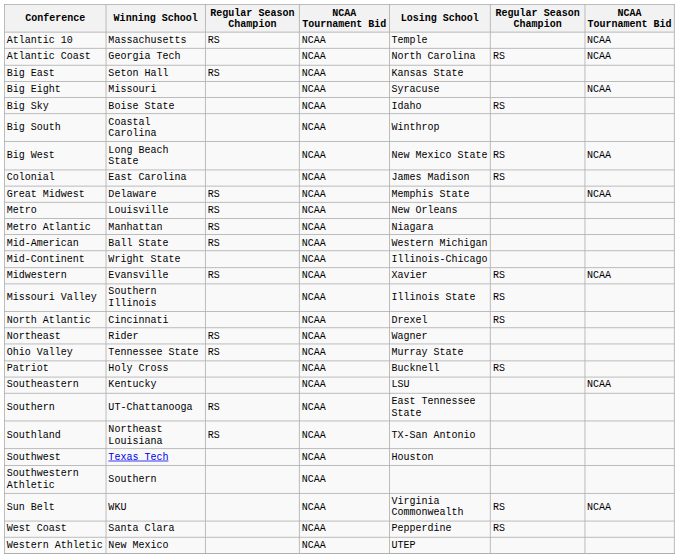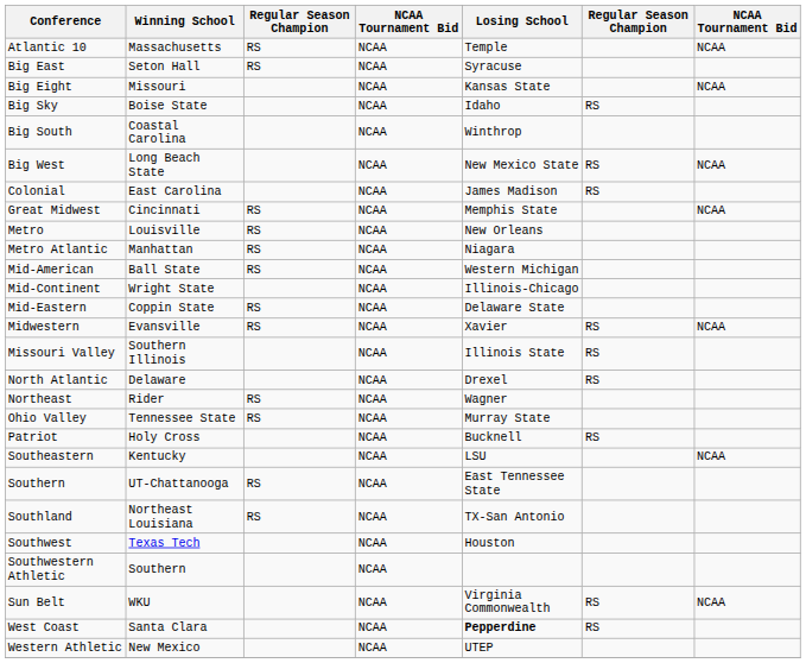- row: Atlantic Coast | Georgia Tech | NCAA | North Carolina | RS | NCAA
Big East | Losing School: Kansas State -> Syracuse
Big Eight | Losing School: Syracuse -> Kansas State
Great Midwest | Winning School: Delaware -> Cincinnati
+ row: Mid-Eastern | Coppin State | RS | NCAA | Delaware State
North Atlantic | Winning School: Cincinnati -> Delaware
West Coast | Losing School: normal -> bold
